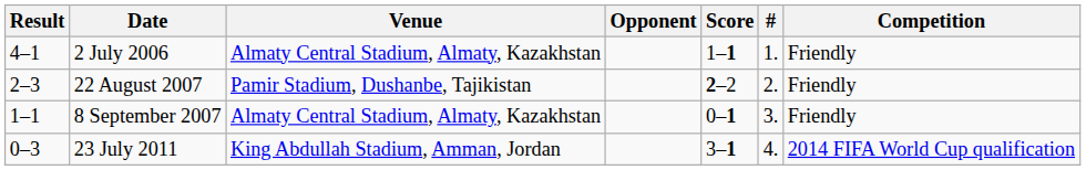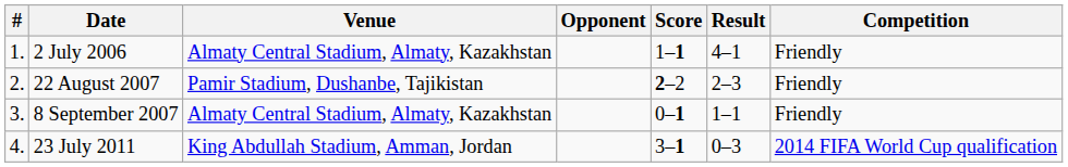columns swapped: # <-> Result
